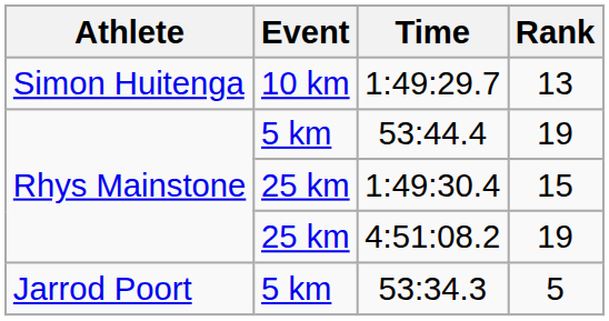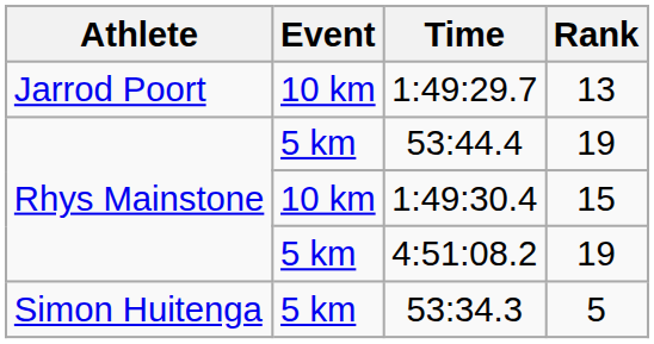1:49:29.7 | Athlete: Simon Huitenga -> Jarrod Poort
1:49:30.4 | Event: 25 km -> 10 km
4:51:08.2 | Event: 25 km -> 5 km
53:34.3 | Athlete: Jarrod Poort -> Simon Huitenga
